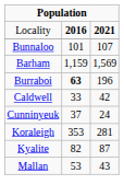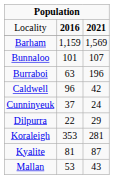rows swapped: Barham <-> Bunnaloo
Burraboi | column 2: bold -> normal
Caldwell | column 2: 33 -> 96
+ row: Dilpurra | 22 | 29
Kyalite | column 2: 82 -> 81
